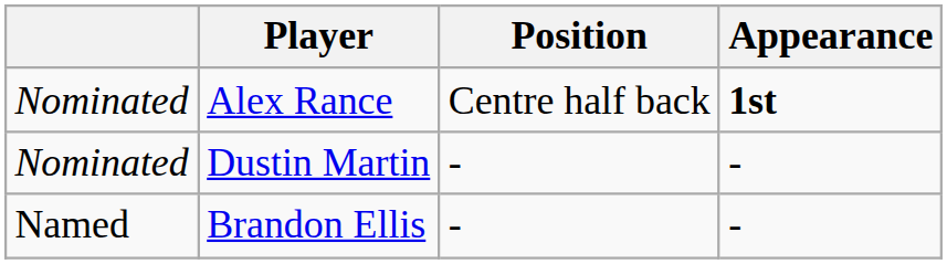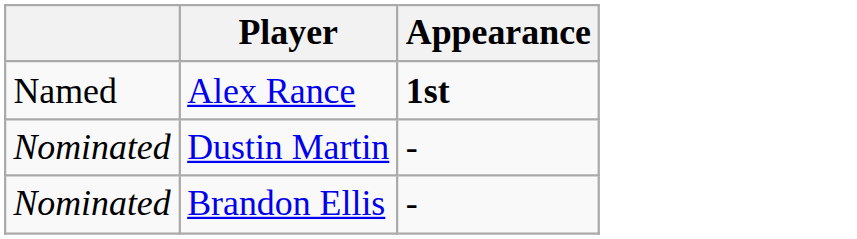- column: Position | Centre half back | - | -
Alex Rance | column 1: Nominated -> Named
Brandon Ellis | column 1: Named -> Nominated
